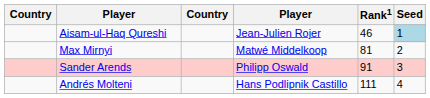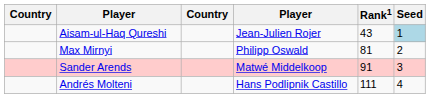Aisam-ul-Haq Qureshi | Rank1: 46 -> 43
Max Mirnyi | column 4: Matwé Middelkoop -> Philipp Oswald
Sander Arends | column 4: Philipp Oswald -> Matwé Middelkoop
